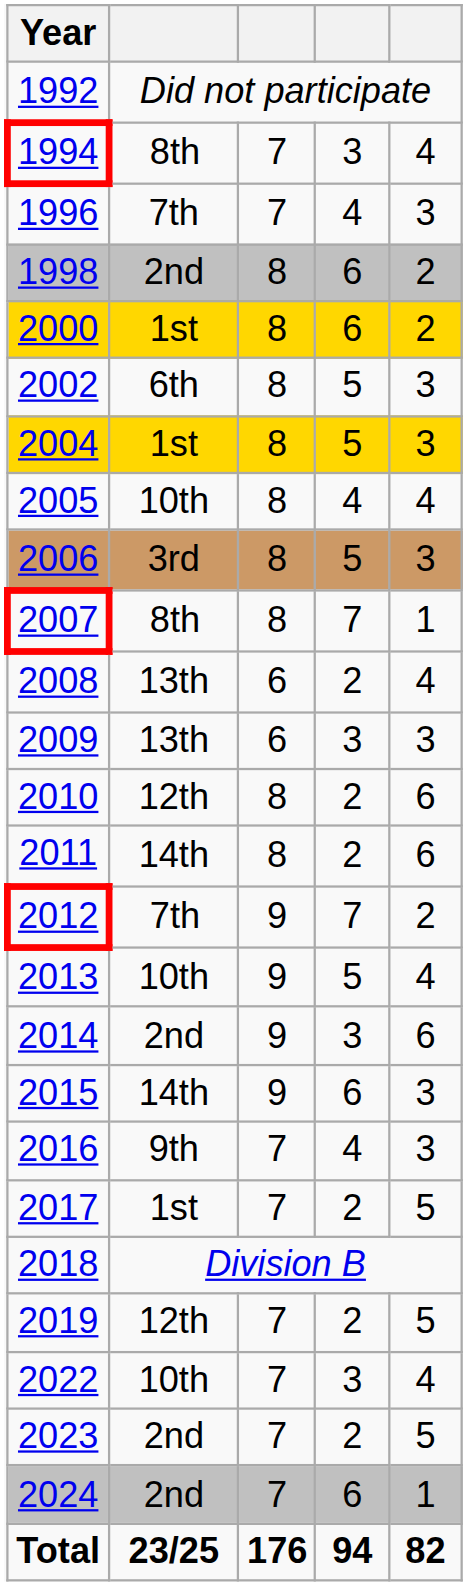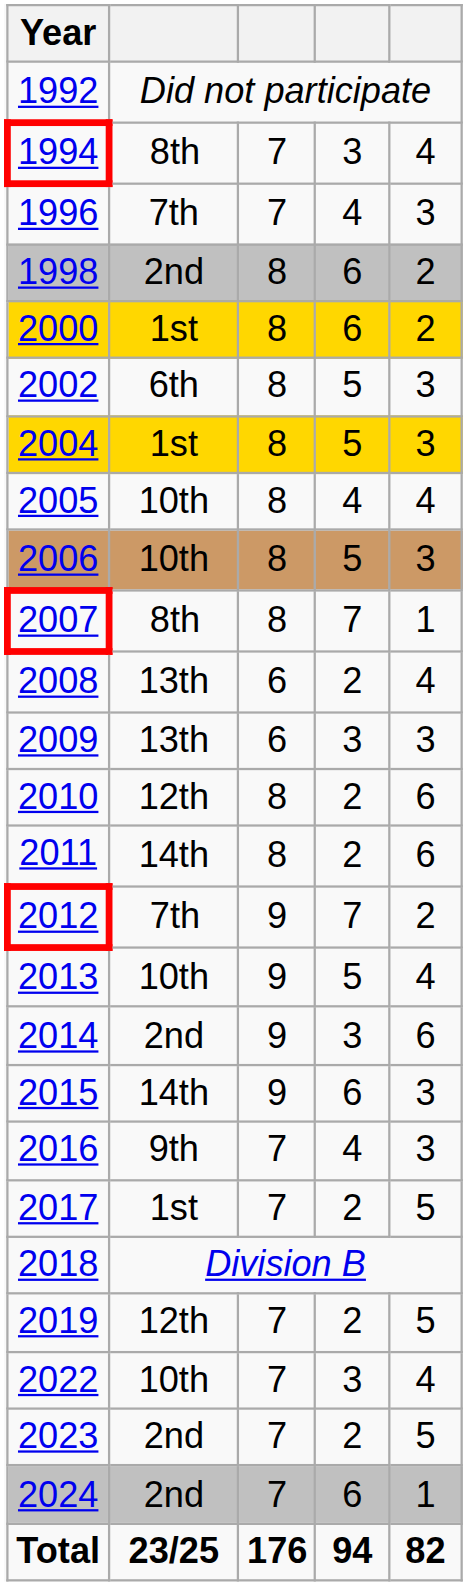2006 | column 2: 3rd -> 10th
